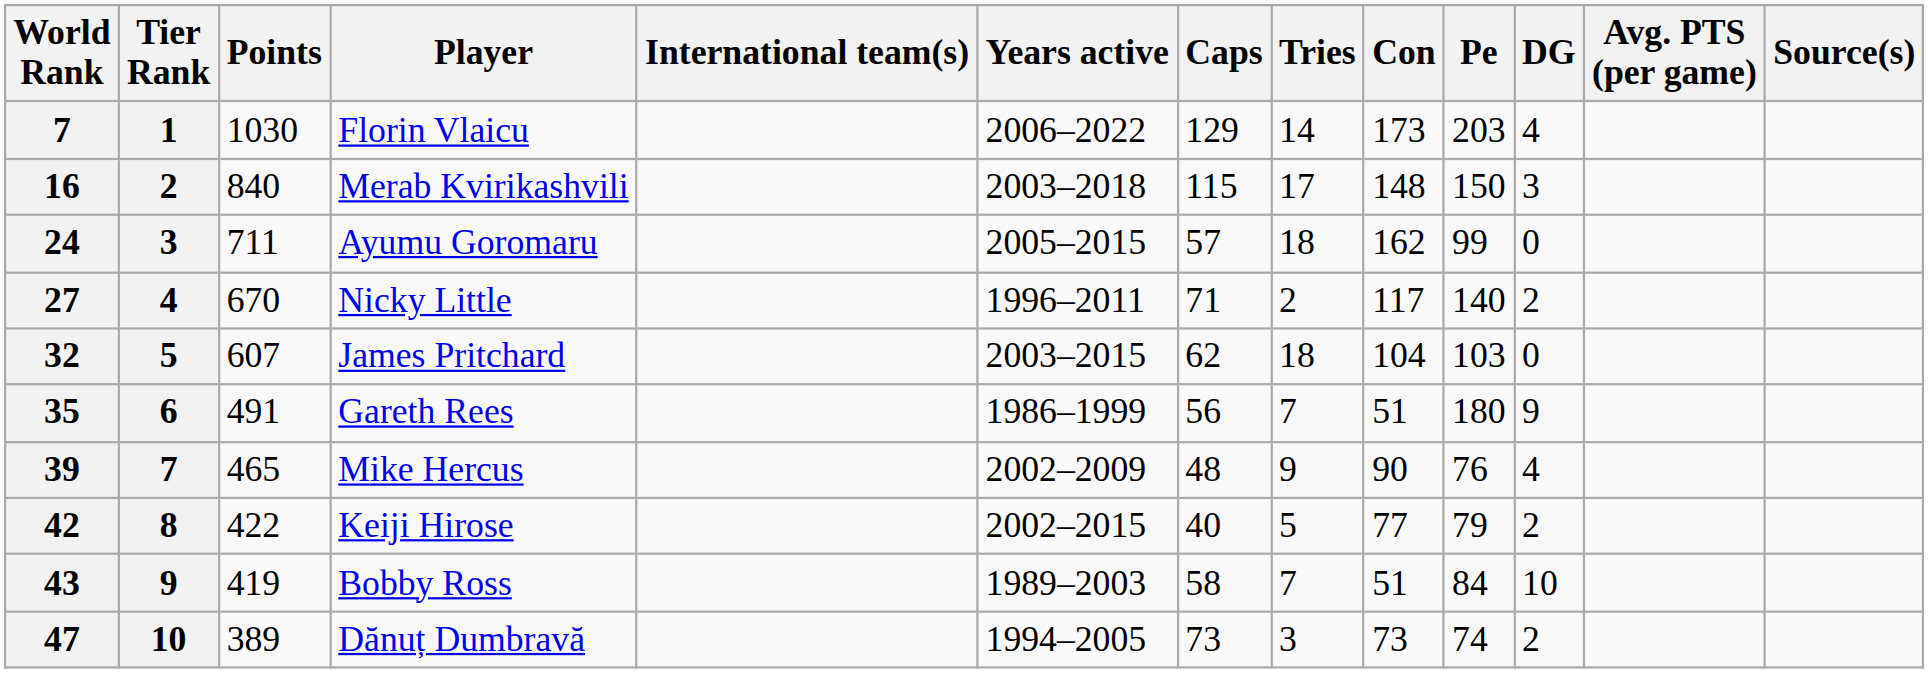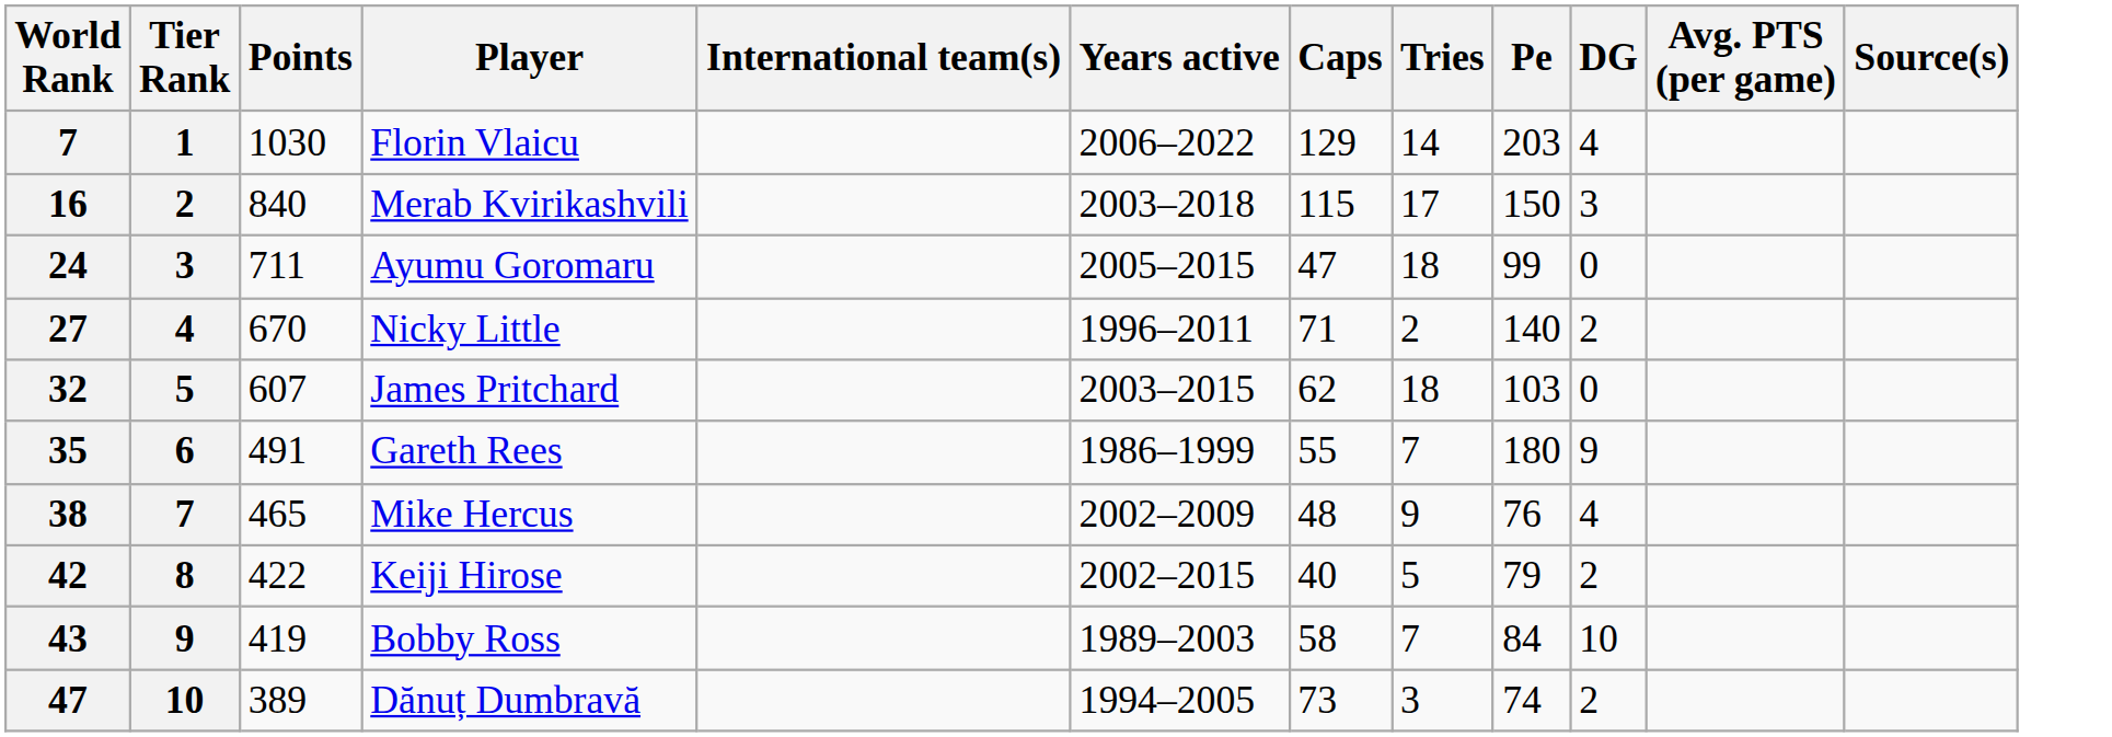- column: Con | 173 | 148 | 162 | 117 | 104 | 51 | 90 | 77 | 51 | 73
Ayumu Goromaru | Caps: 57 -> 47
Gareth Rees | Caps: 56 -> 55
Mike Hercus | World Rank: 39 -> 38
